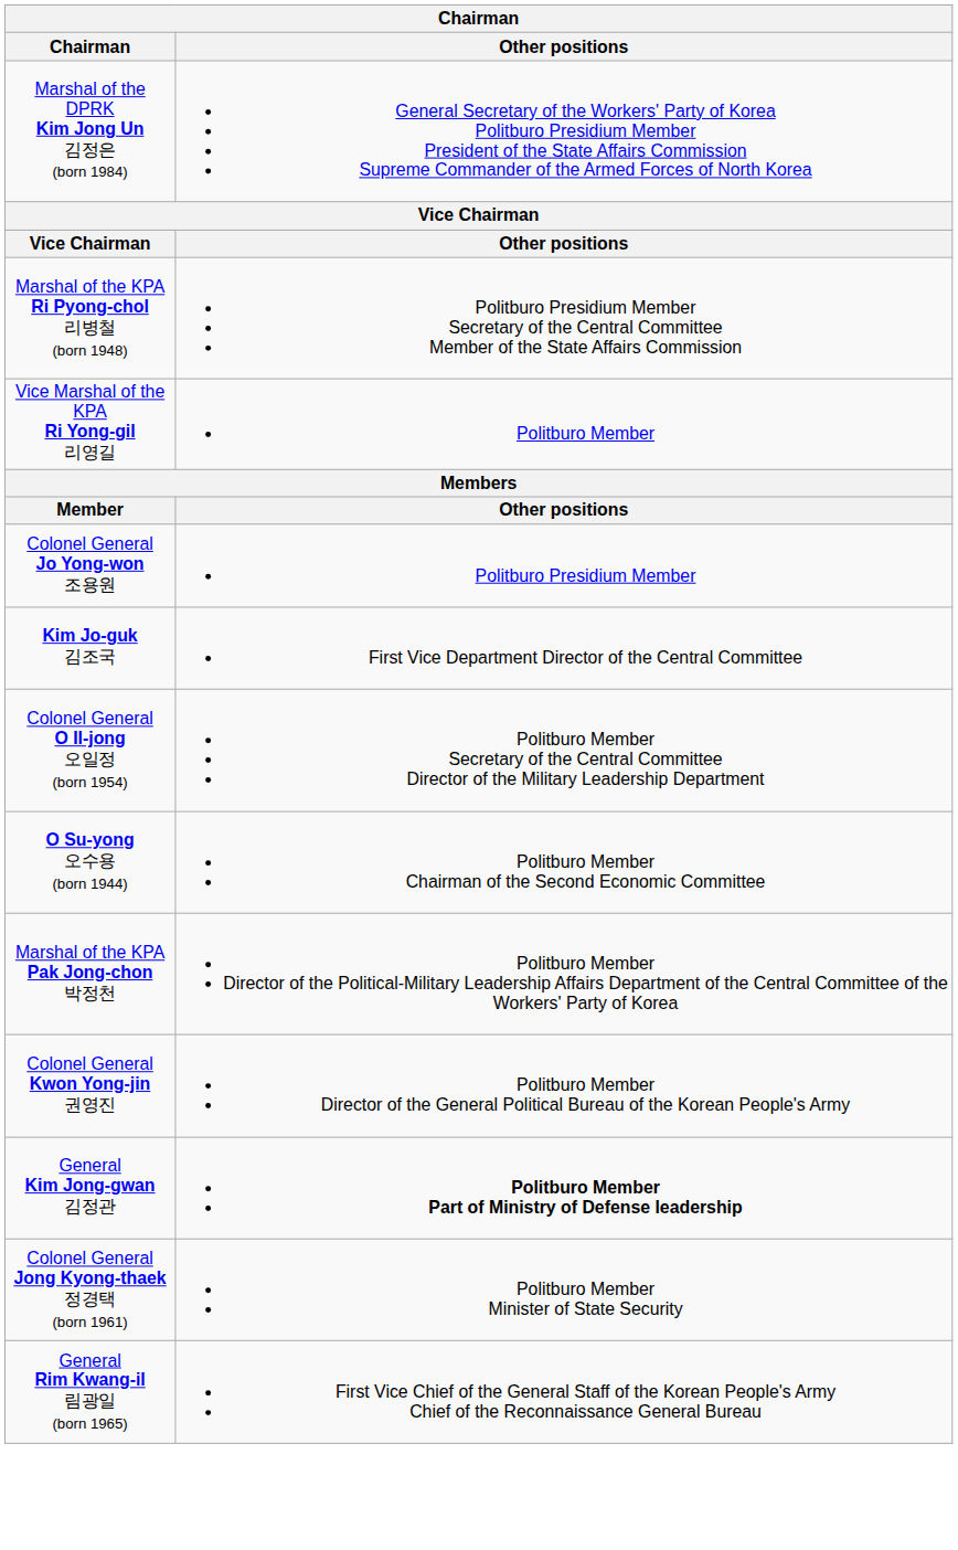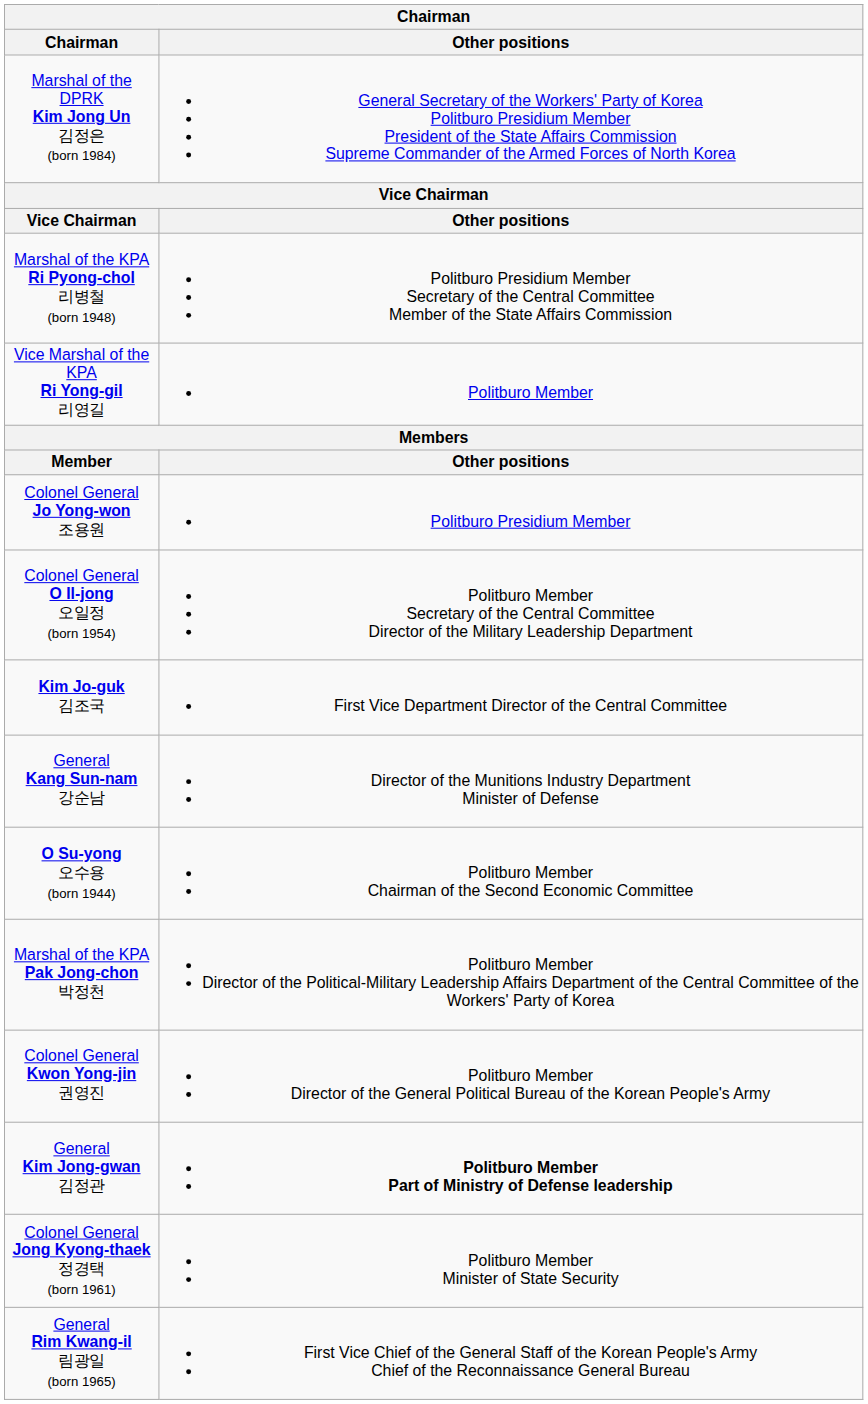rows swapped: Colonel General O Il-jong 오일정 (born 1954) <-> Kim Jo-guk 김조국
+ row: General Kang Sun-nam 강순남 | Director of the Munitions Industry Department Minister of Defense
